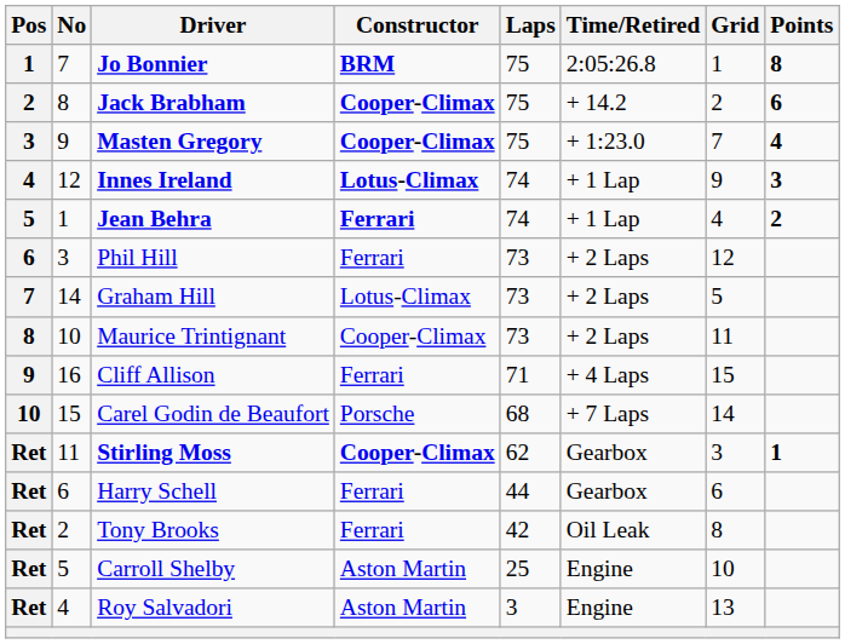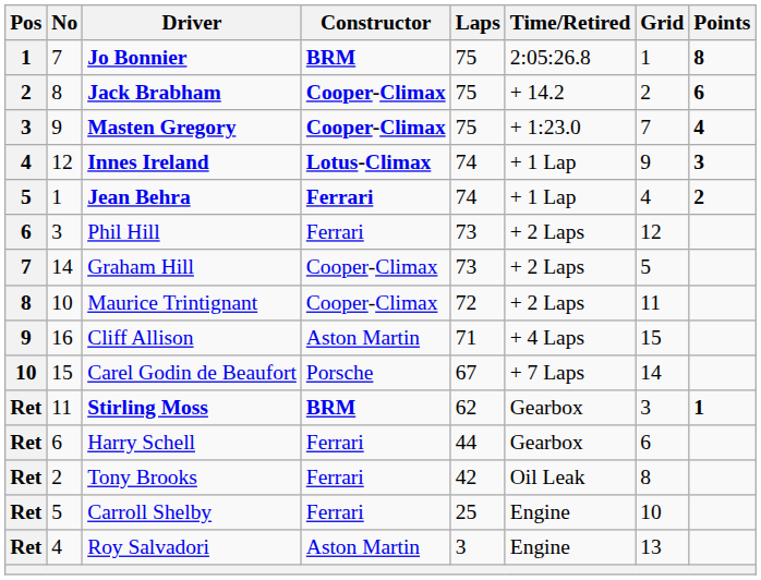Graham Hill | Constructor: Lotus-Climax -> Cooper-Climax
Maurice Trintignant | Laps: 73 -> 72
Cliff Allison | Constructor: Ferrari -> Aston Martin
Carel Godin de Beaufort | Laps: 68 -> 67
Stirling Moss | Constructor: Cooper-Climax -> BRM
Carroll Shelby | Constructor: Aston Martin -> Ferrari
